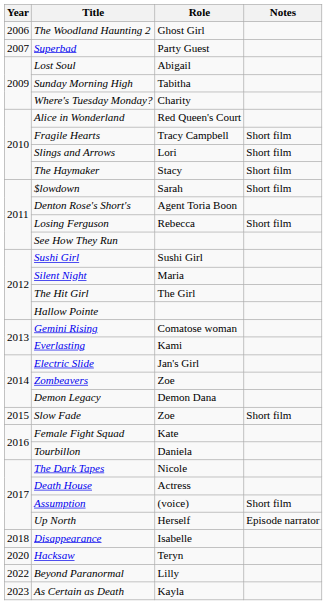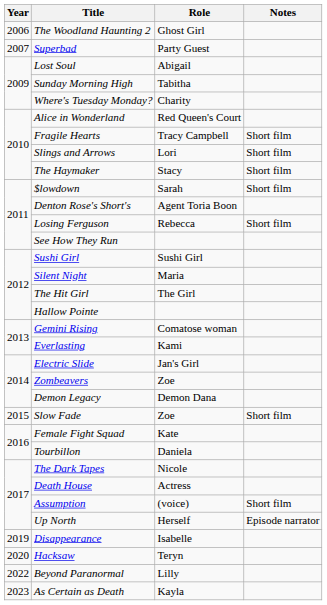Disappearance | Year: 2018 -> 2019
